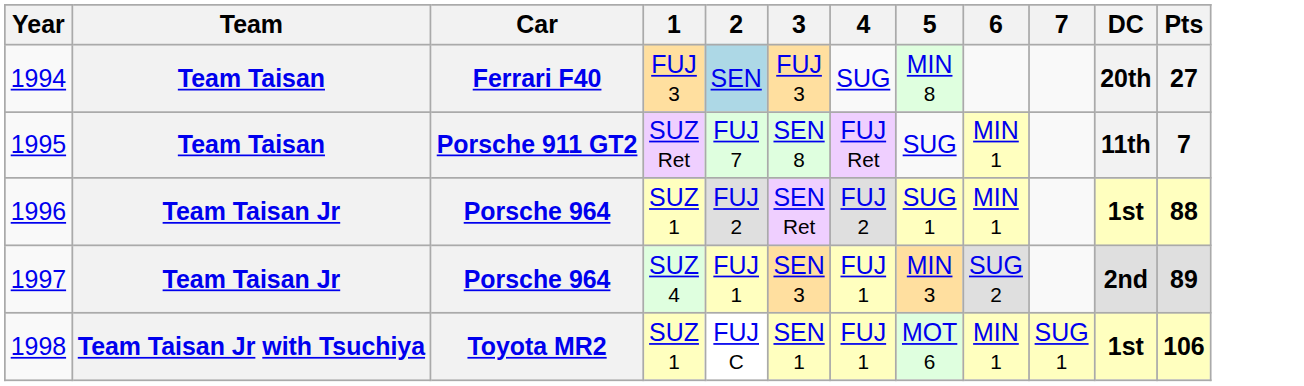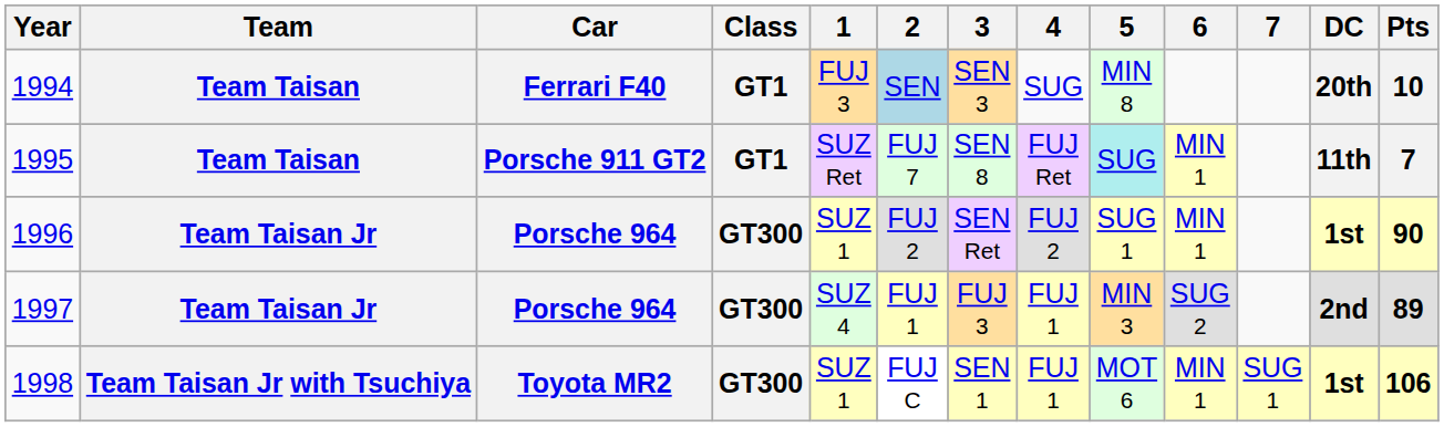+ column: Class | GT1 | GT1 | GT300 | GT300 | GT300
1994 | 3: FUJ 3 -> SEN 3
1994 | Pts: 27 -> 10
1995 | 5: no background -> paleturquoise background
1996 | Pts: 88 -> 90
1997 | 3: SEN 3 -> FUJ 3
